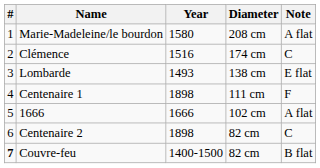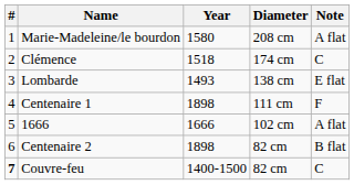Clémence | Year: 1516 -> 1518
Centenaire 2 | Note: C -> B flat
Couvre-feu | Note: B flat -> C
